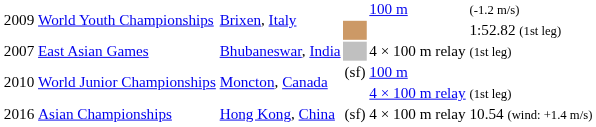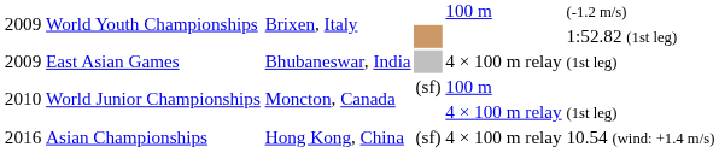East Asian Games | column 1: 2007 -> 2009
